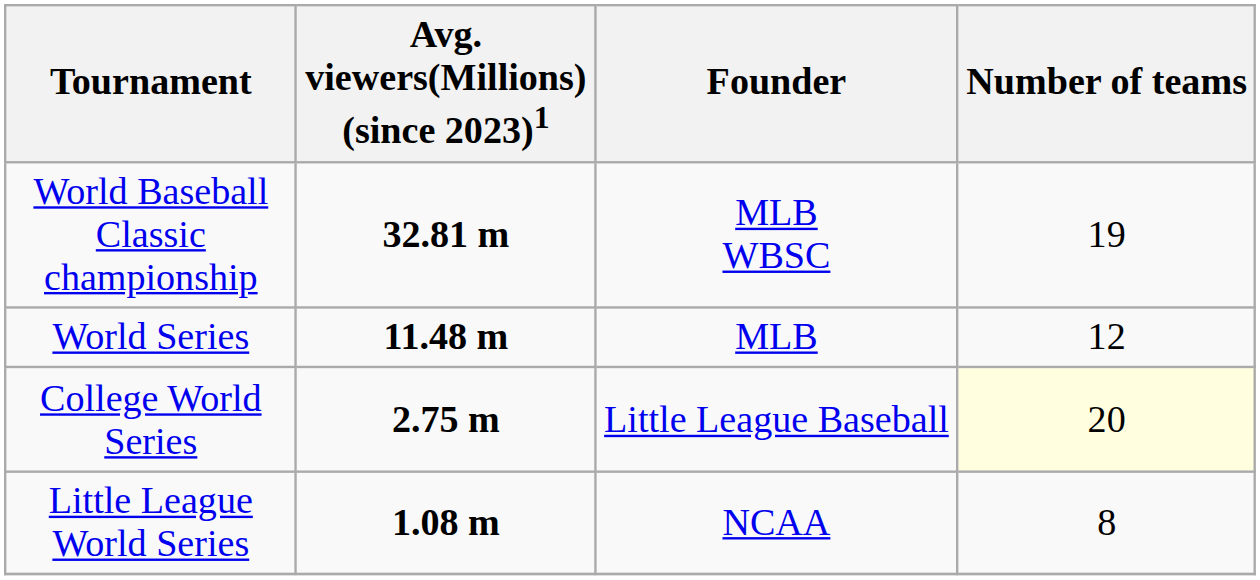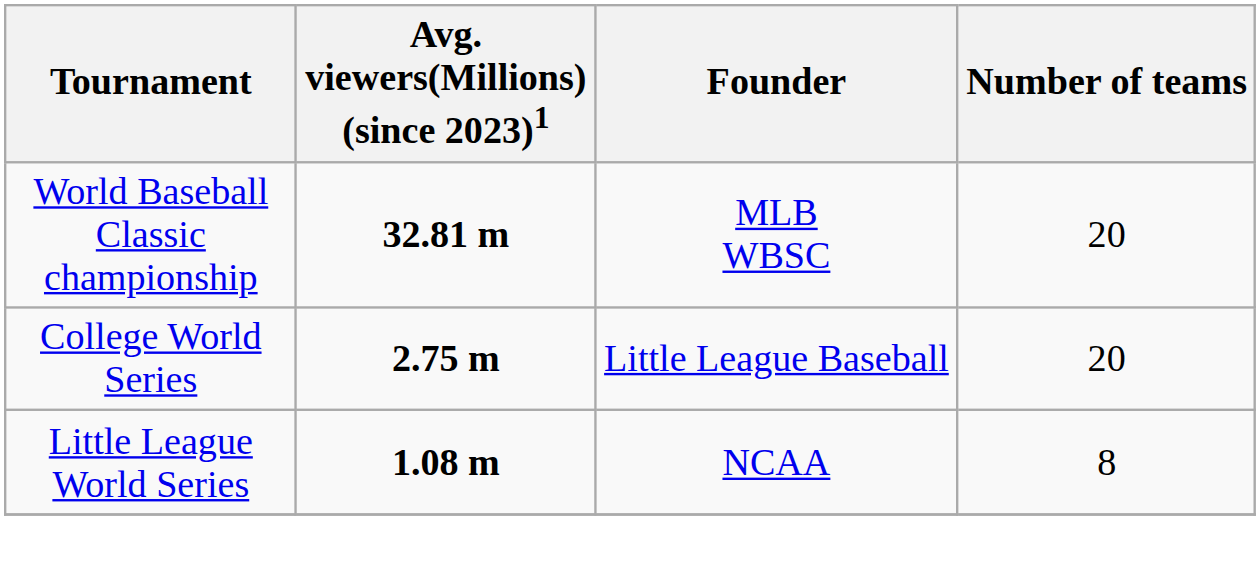World Baseball Classic championship | Number of teams: 19 -> 20
- row: World Series | 11.48 m | MLB | 12
College World Series | Number of teams: lightyellow background -> no background
